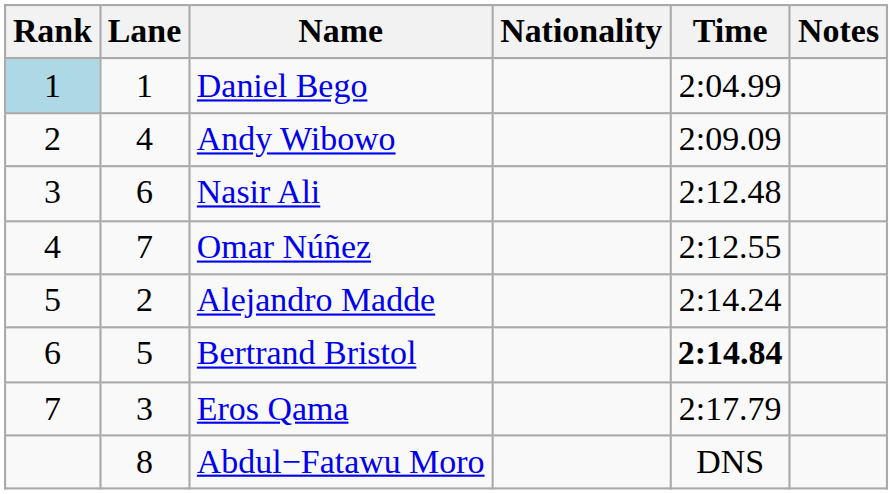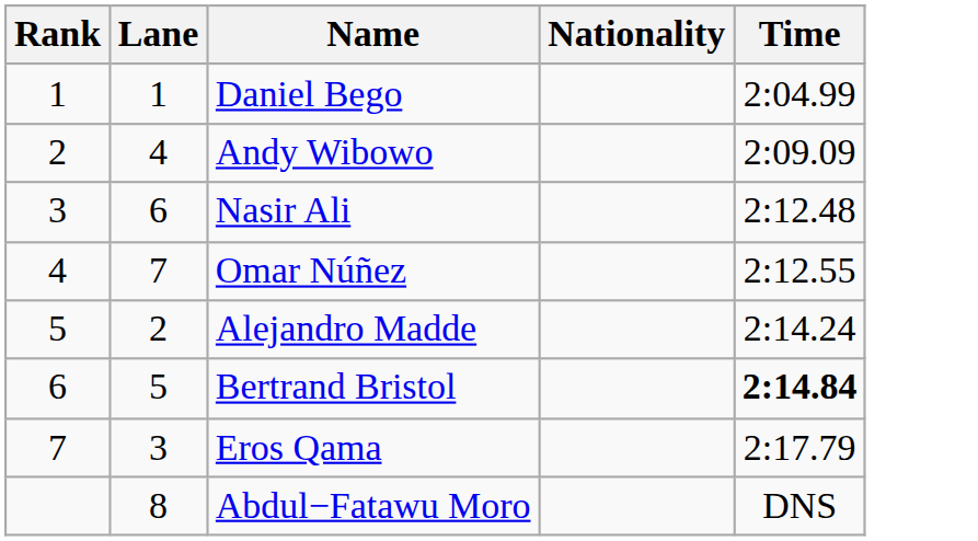- column: Notes
Daniel Bego | Rank: lightblue background -> no background
